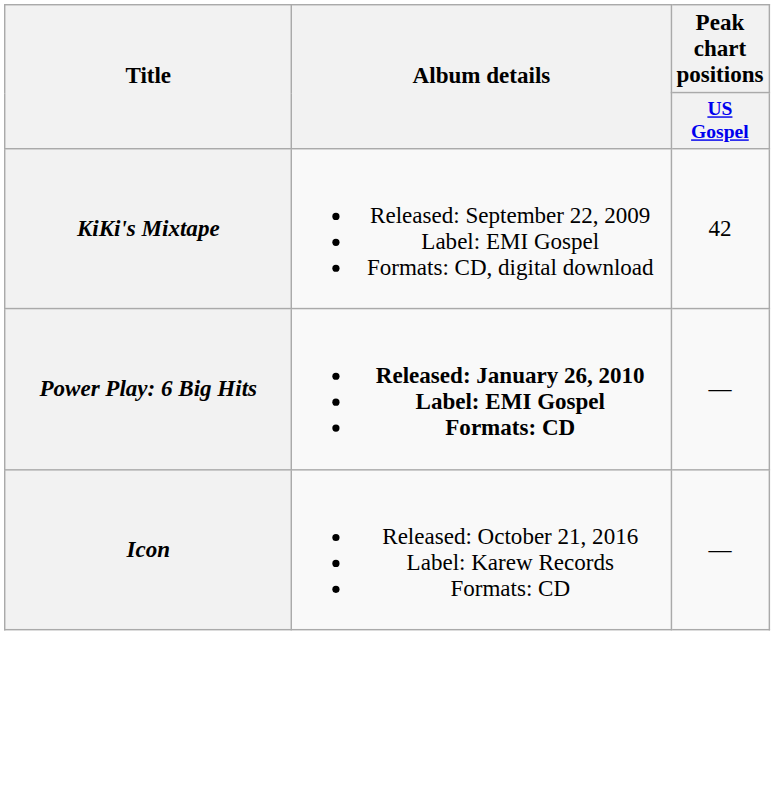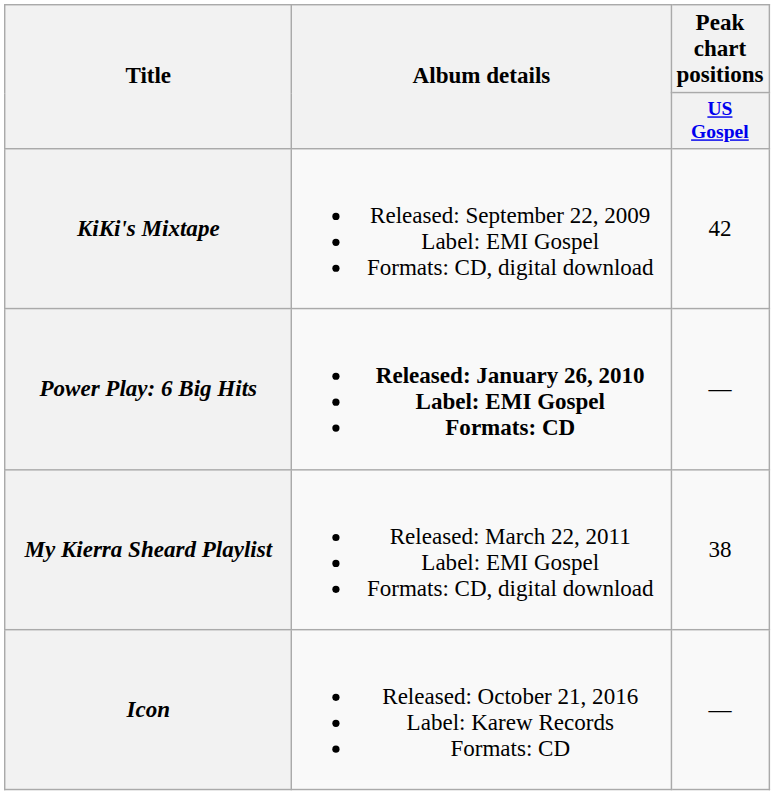+ row: My Kierra Sheard Playlist | Released: March 22, 2011 Label: EMI Gospel Formats: CD, digital download | 38
